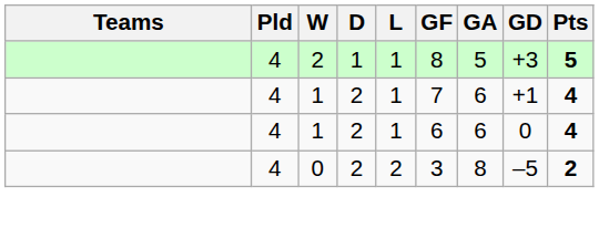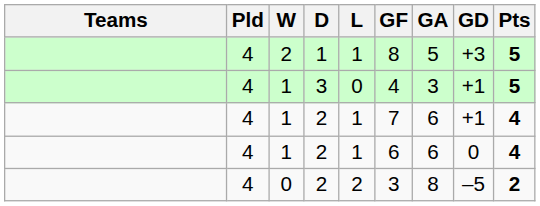+ row: 4 | 1 | 3 | 0 | 4 | 3 | +1 | 5
